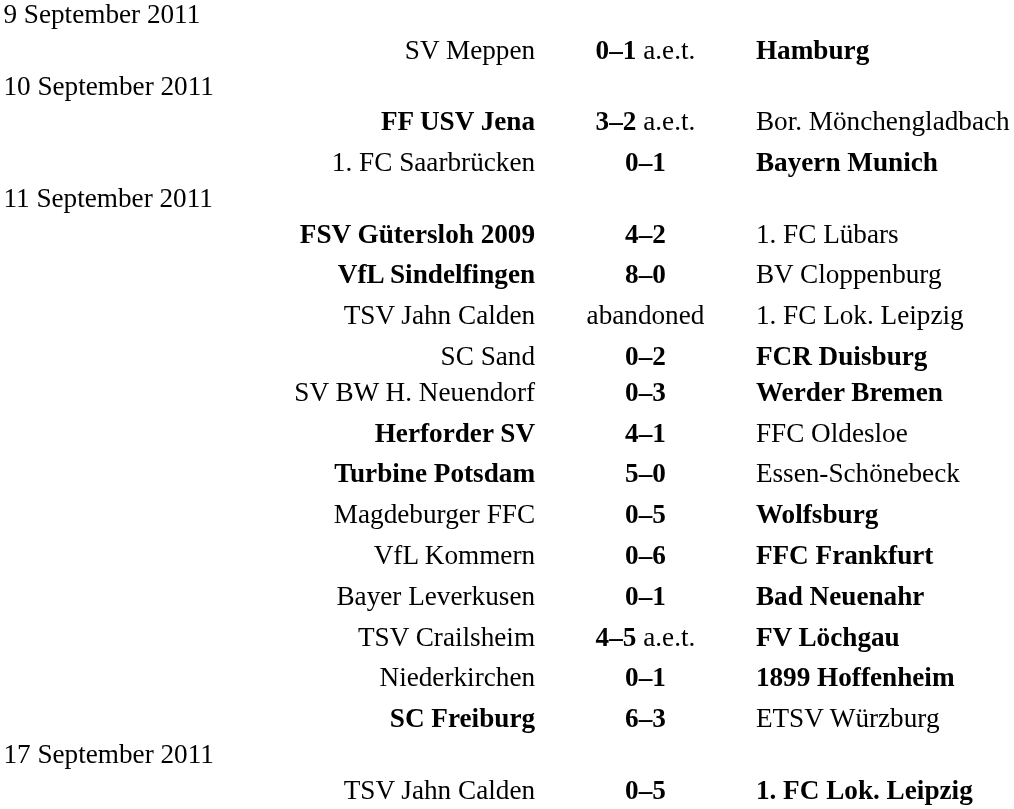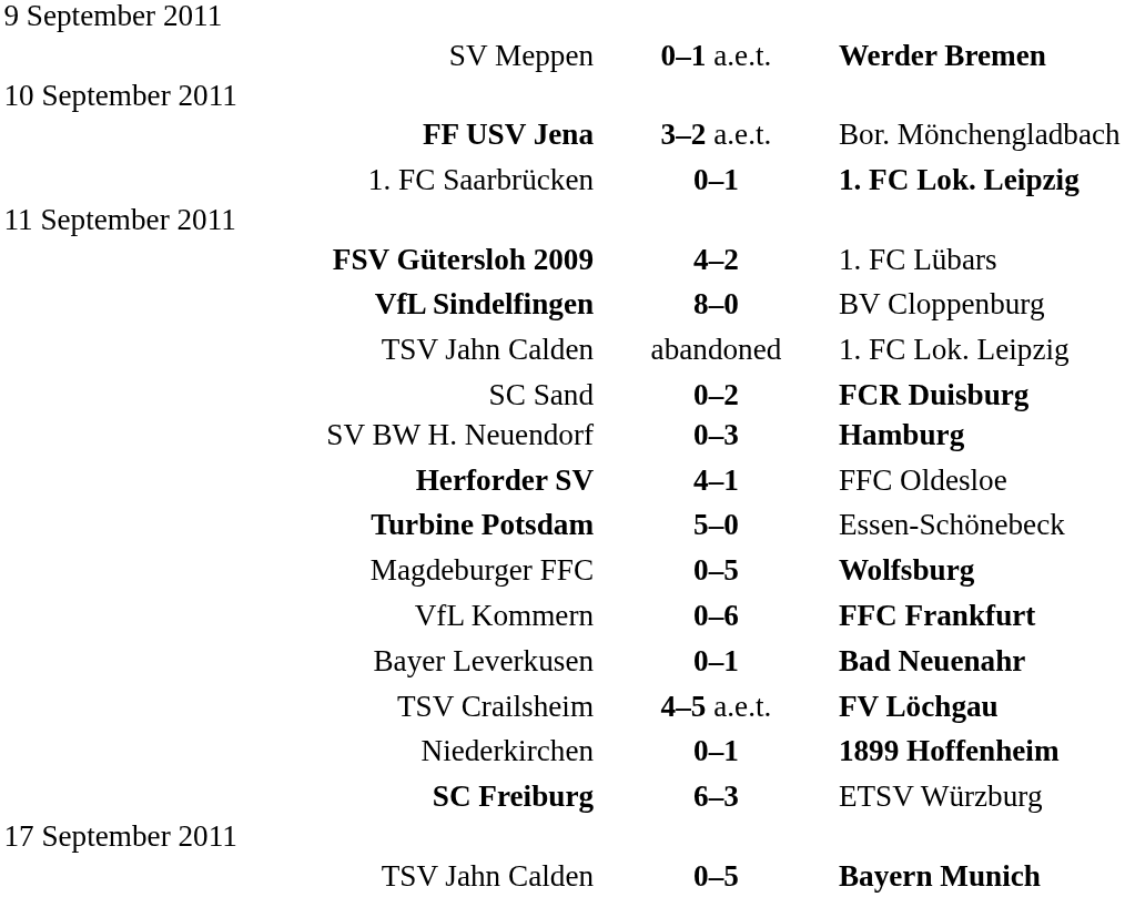SV Meppen | column 3: Hamburg -> Werder Bremen
1. FC Saarbrücken | column 3: Bayern Munich -> 1. FC Lok. Leipzig
SV BW H. Neuendorf | column 3: Werder Bremen -> Hamburg
TSV Jahn Calden / 0–5 | column 3: 1. FC Lok. Leipzig -> Bayern Munich
